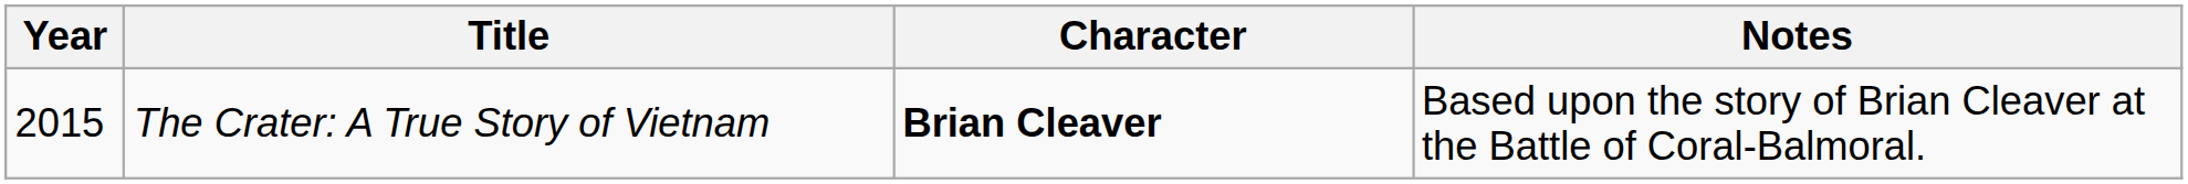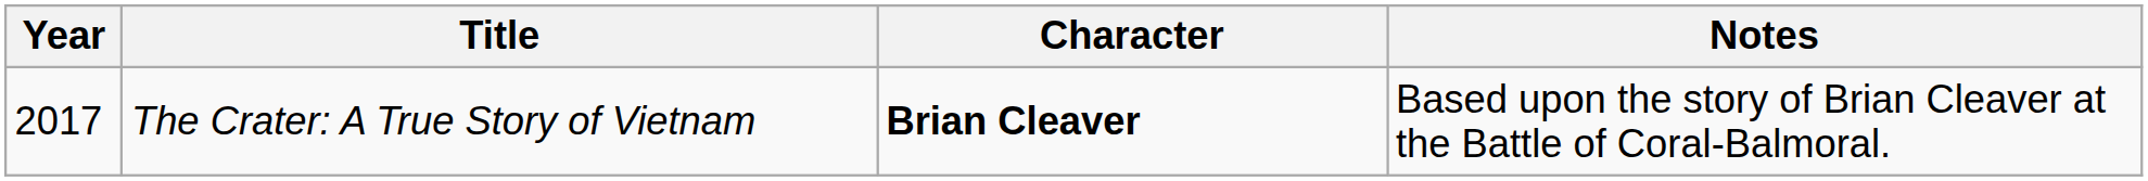The Crater: A True Story of Vietnam | Year: 2015 -> 2017
